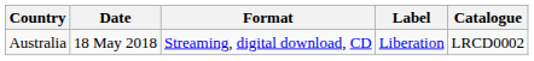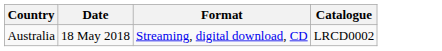- column: Label | Liberation
